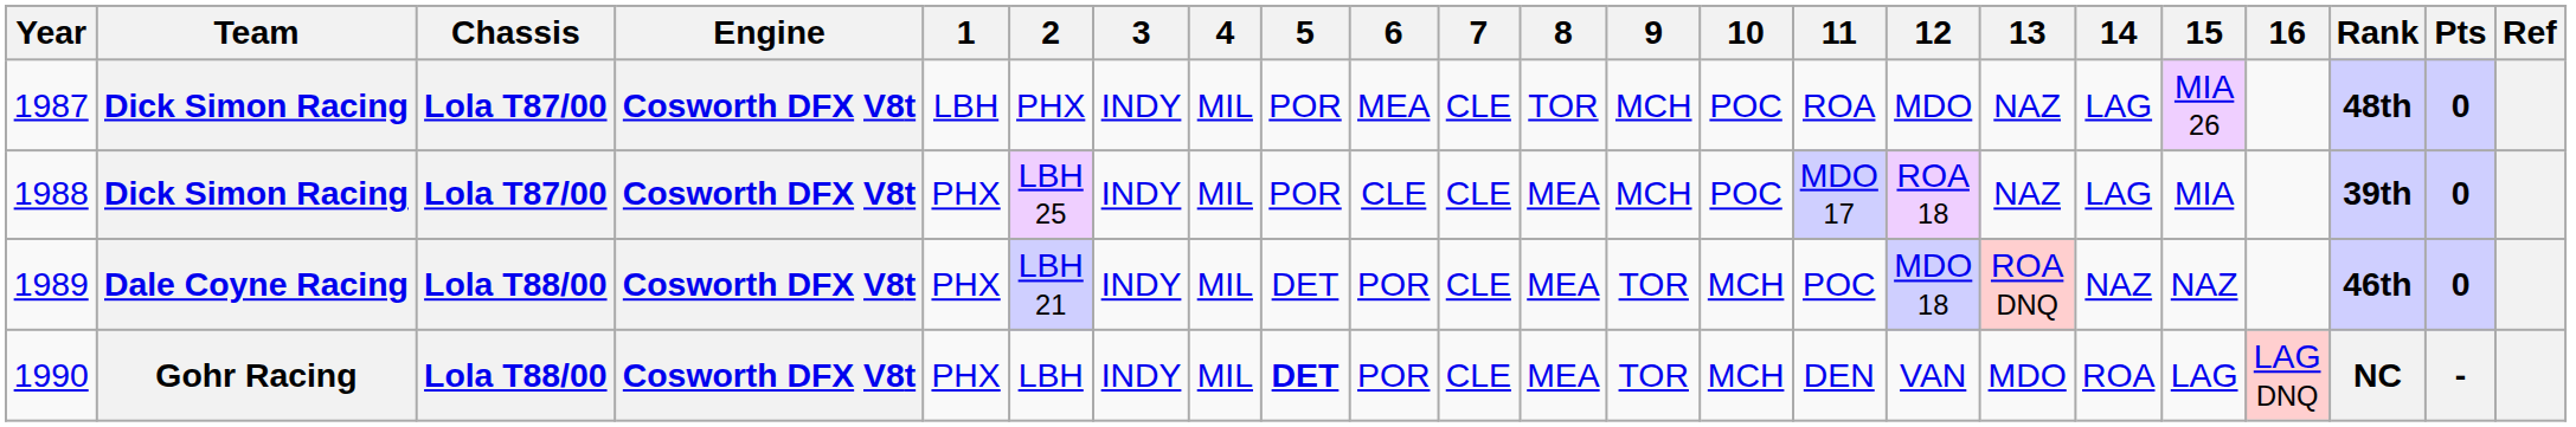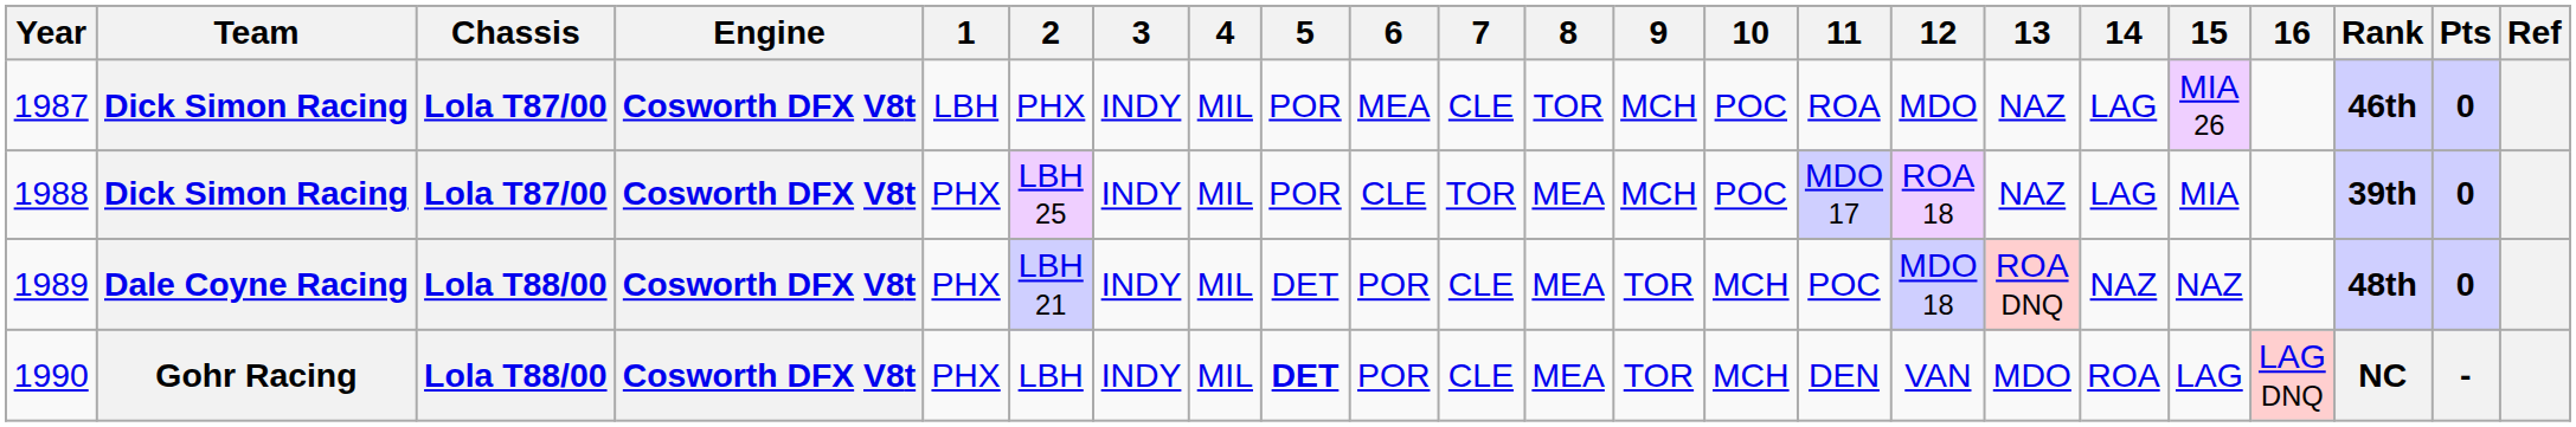1987 | Rank: 48th -> 46th
1988 | 7: CLE -> TOR
1989 | Rank: 46th -> 48th
